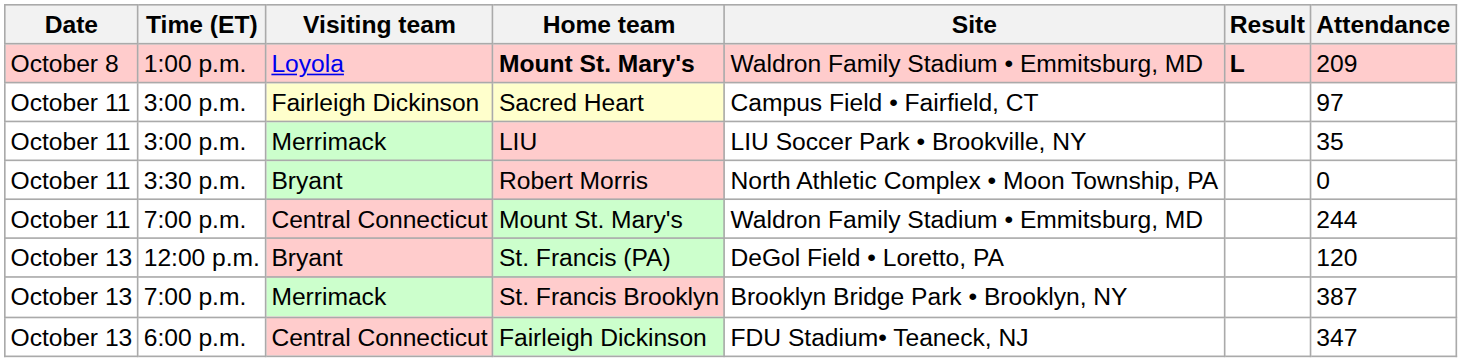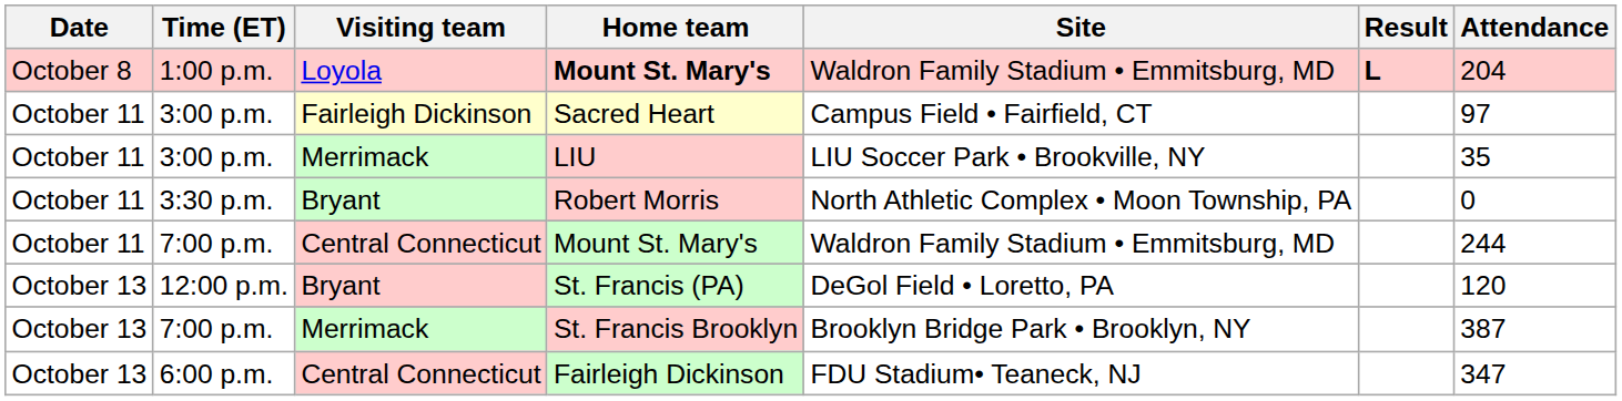Loyola / Mount St. Mary's | Attendance: 209 -> 204
